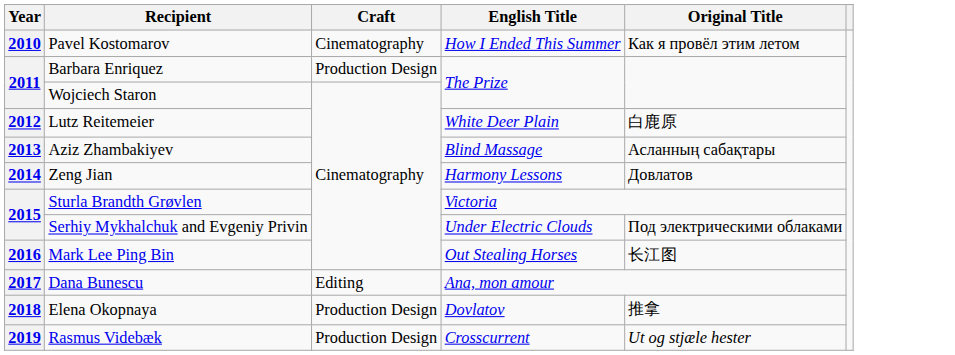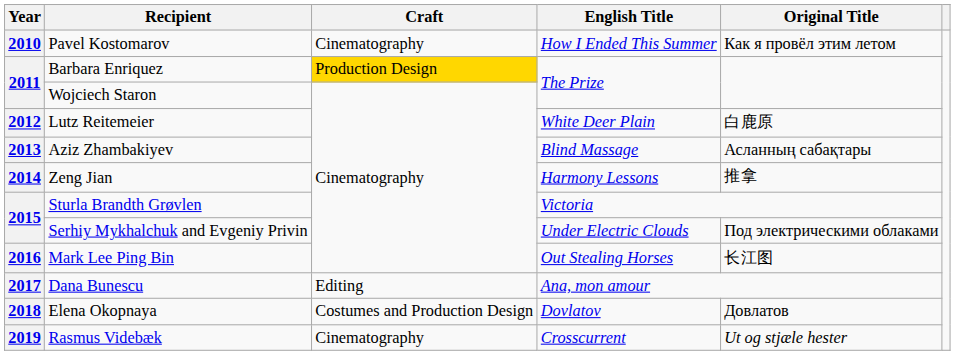Barbara Enriquez | Craft: no background -> gold background
Zeng Jian | Original Title: Довлатов -> 推拿
Elena Okopnaya | Craft: Production Design -> Costumes and Production Design
Elena Okopnaya | Original Title: 推拿 -> Довлатов
Rasmus Videbæk | Craft: Production Design -> Cinematography
